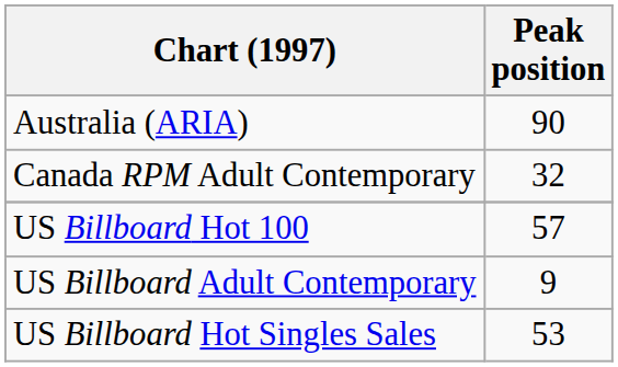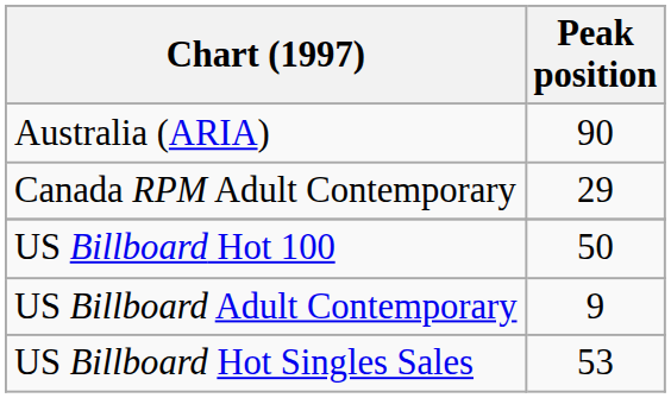Canada RPM Adult Contemporary | Peak position: 32 -> 29
US Billboard Hot 100 | Peak position: 57 -> 50
